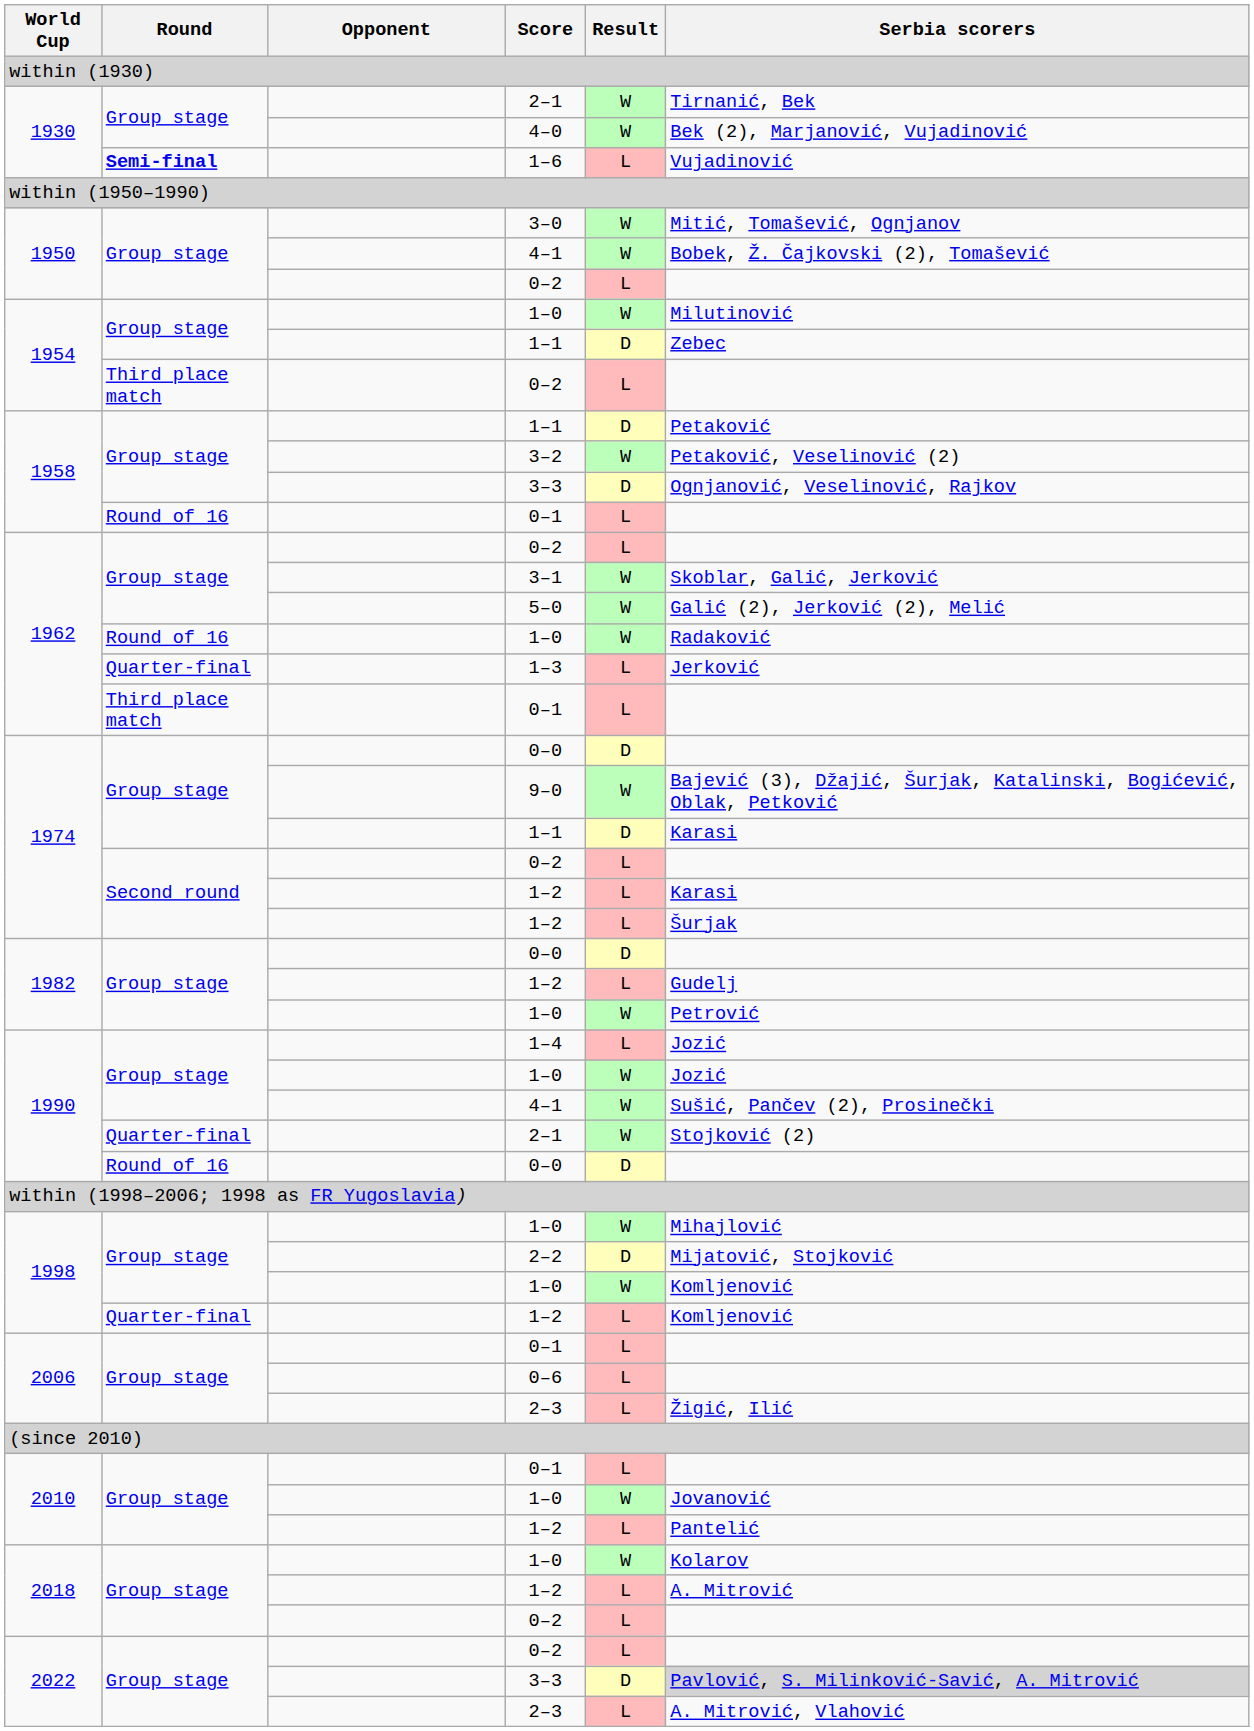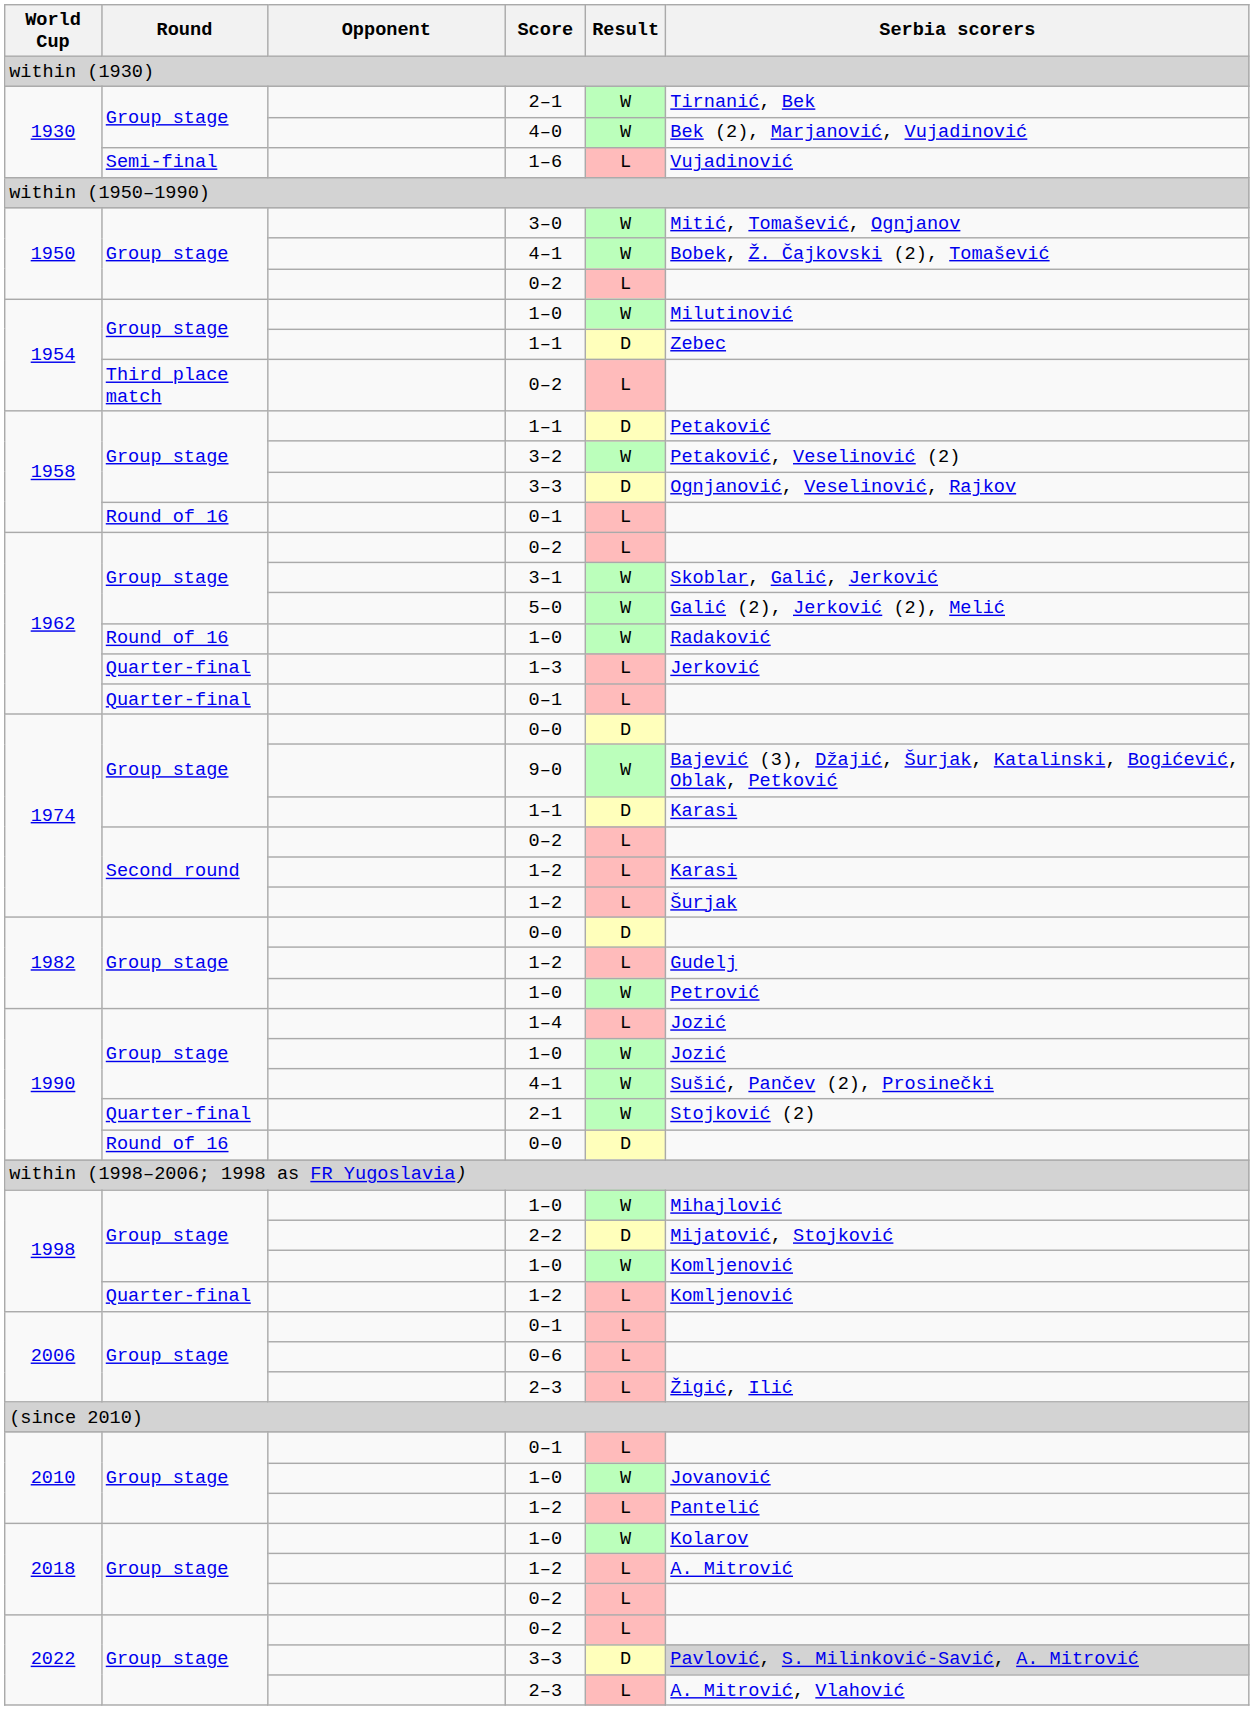1–6 | Round: bold -> normal
1962 / 0–1 | Round: Third place match -> Quarter-final
